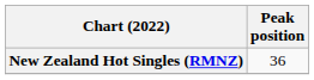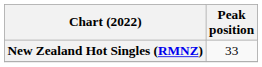New Zealand Hot Singles (RMNZ) | Peak position: 36 -> 33
